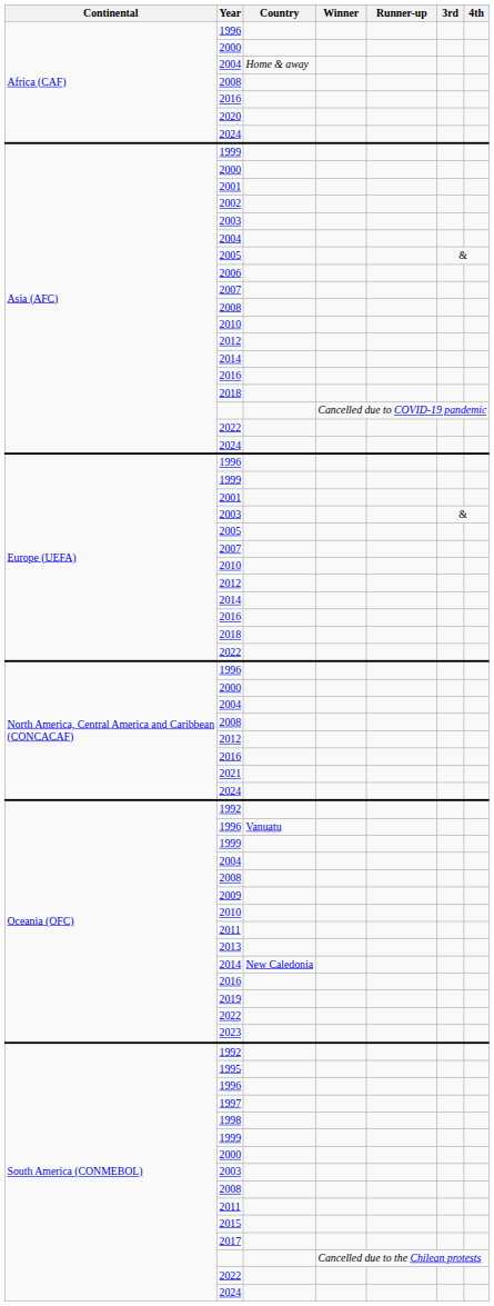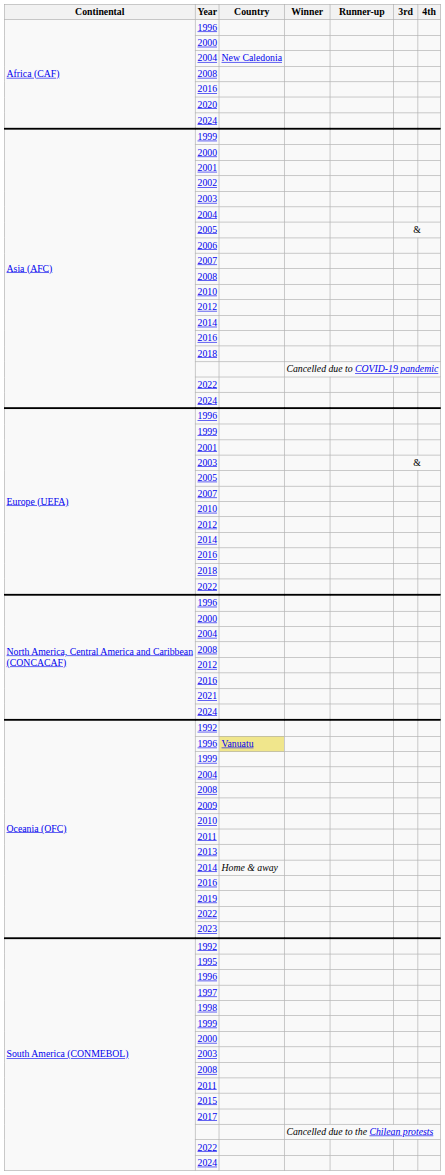Africa (CAF) / 2004 | Country: Home & away -> New Caledonia
Oceania (OFC) / 1996 | Country: no background -> khaki background
Oceania (OFC) / 2014 | Country: New Caledonia -> Home & away
